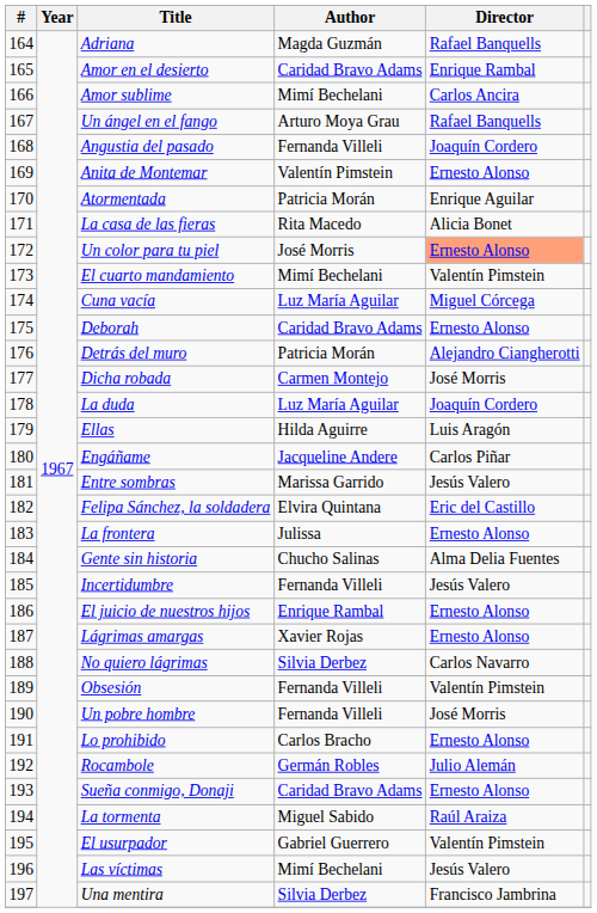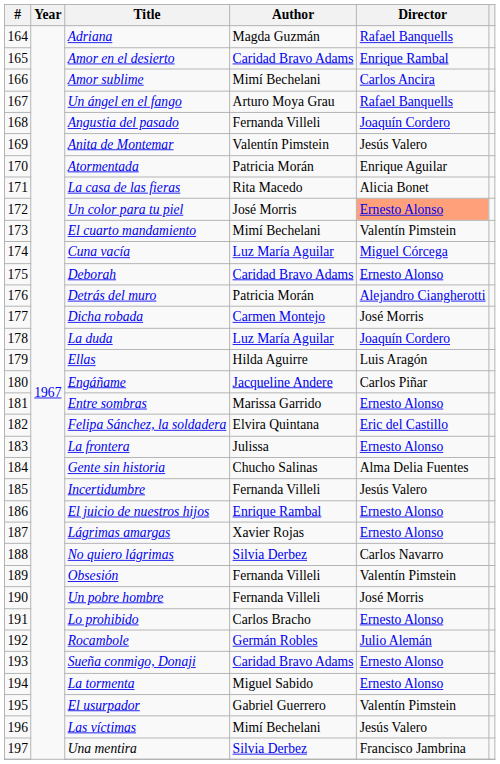Anita de Montemar | Director: Ernesto Alonso -> Jesús Valero
Entre sombras | Director: Jesús Valero -> Ernesto Alonso
La tormenta | Director: Raúl Araiza -> Ernesto Alonso
